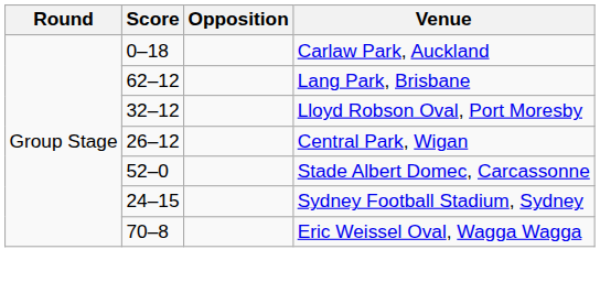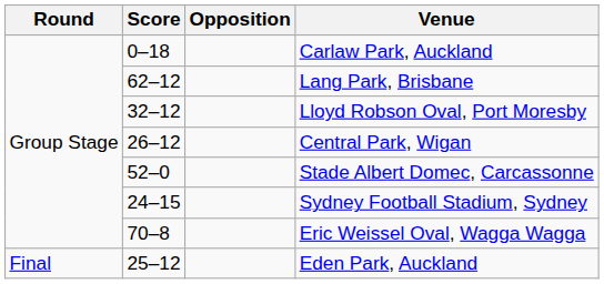+ row: Final | 25–12 | Eden Park, Auckland
